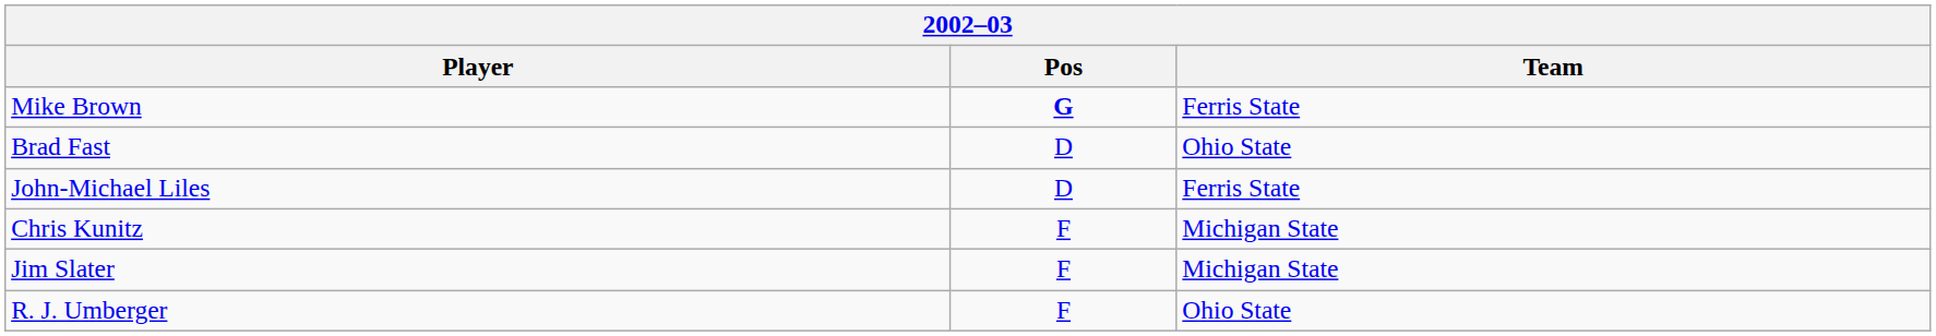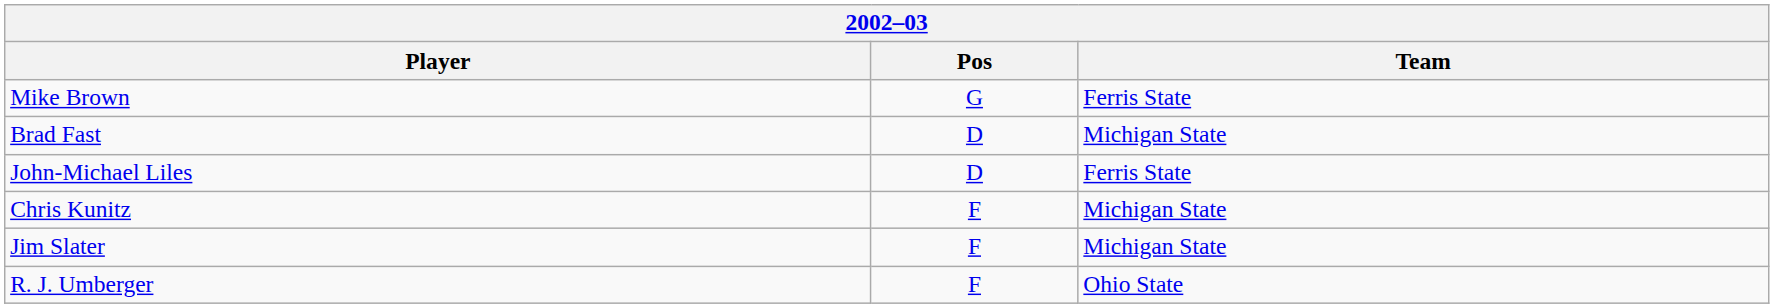Mike Brown | Pos: bold -> normal
Brad Fast | Team: Ohio State -> Michigan State
